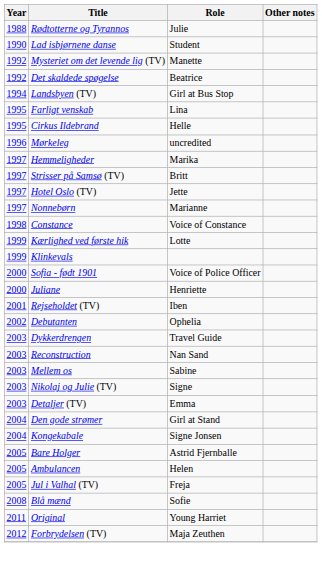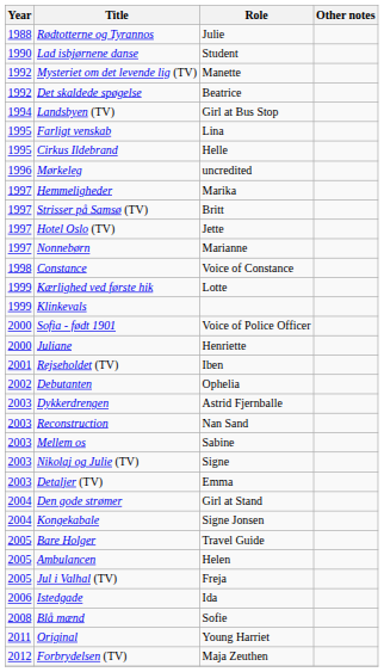Dykkerdrengen | Role: Travel Guide -> Astrid Fjernballe
Bare Holger | Role: Astrid Fjernballe -> Travel Guide
+ row: 2006 | Istedgade | Ida
